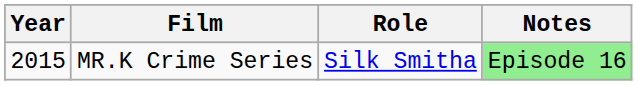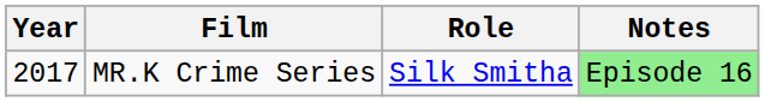MR.K Crime Series | Year: 2015 -> 2017
